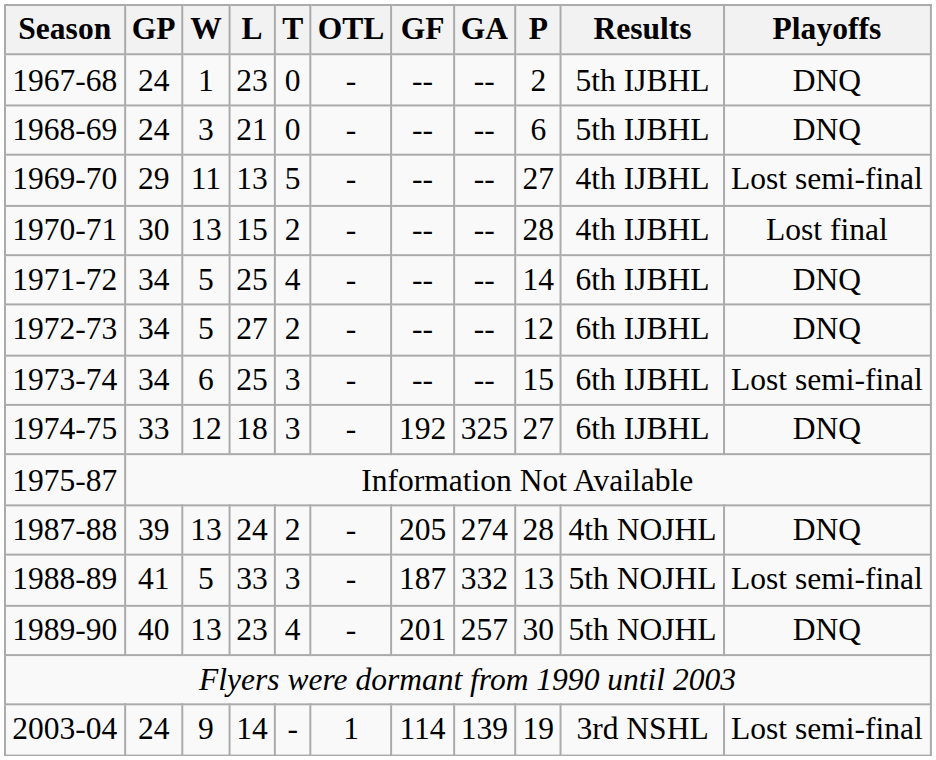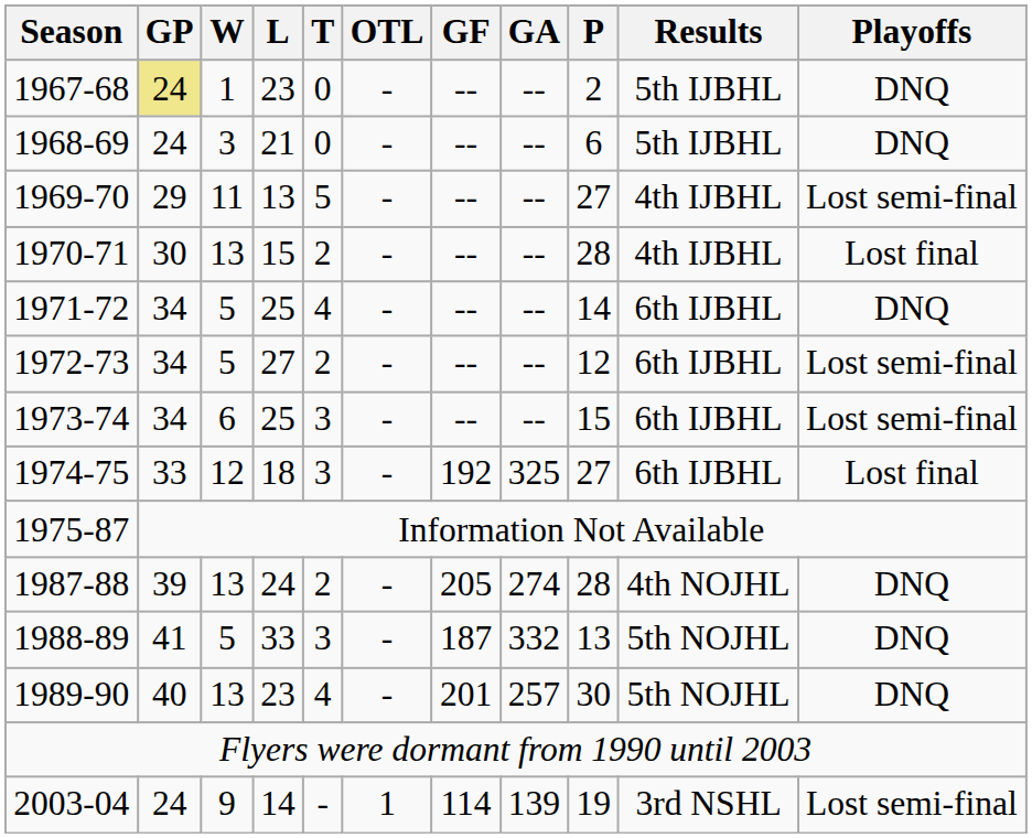1967-68 | GP: no background -> khaki background
1972-73 | Playoffs: DNQ -> Lost semi-final
1974-75 | Playoffs: DNQ -> Lost final
1988-89 | Playoffs: Lost semi-final -> DNQ
